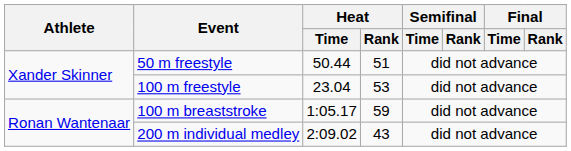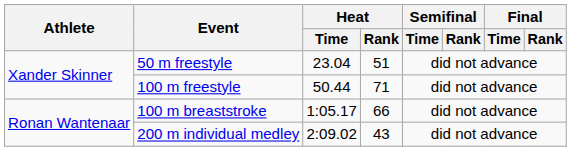50 m freestyle | Heat / Time: 50.44 -> 23.04
100 m freestyle | Heat / Time: 23.04 -> 50.44
100 m freestyle | Heat / Rank: 53 -> 71
100 m breaststroke | Heat / Rank: 59 -> 66
